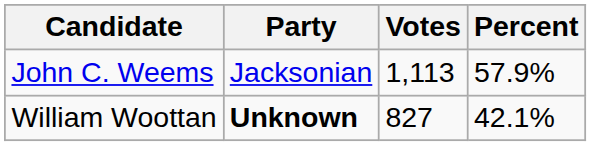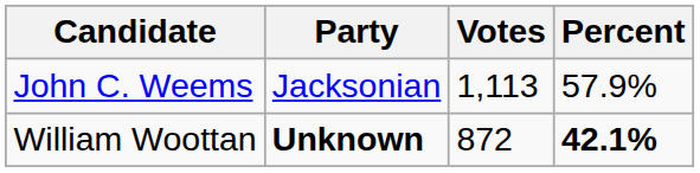William Woottan | Votes: 827 -> 872
William Woottan | Percent: normal -> bold
